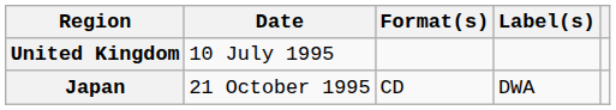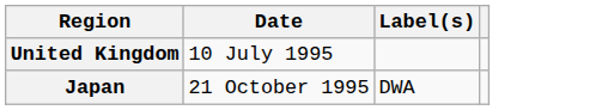- column: Format(s) | CD
